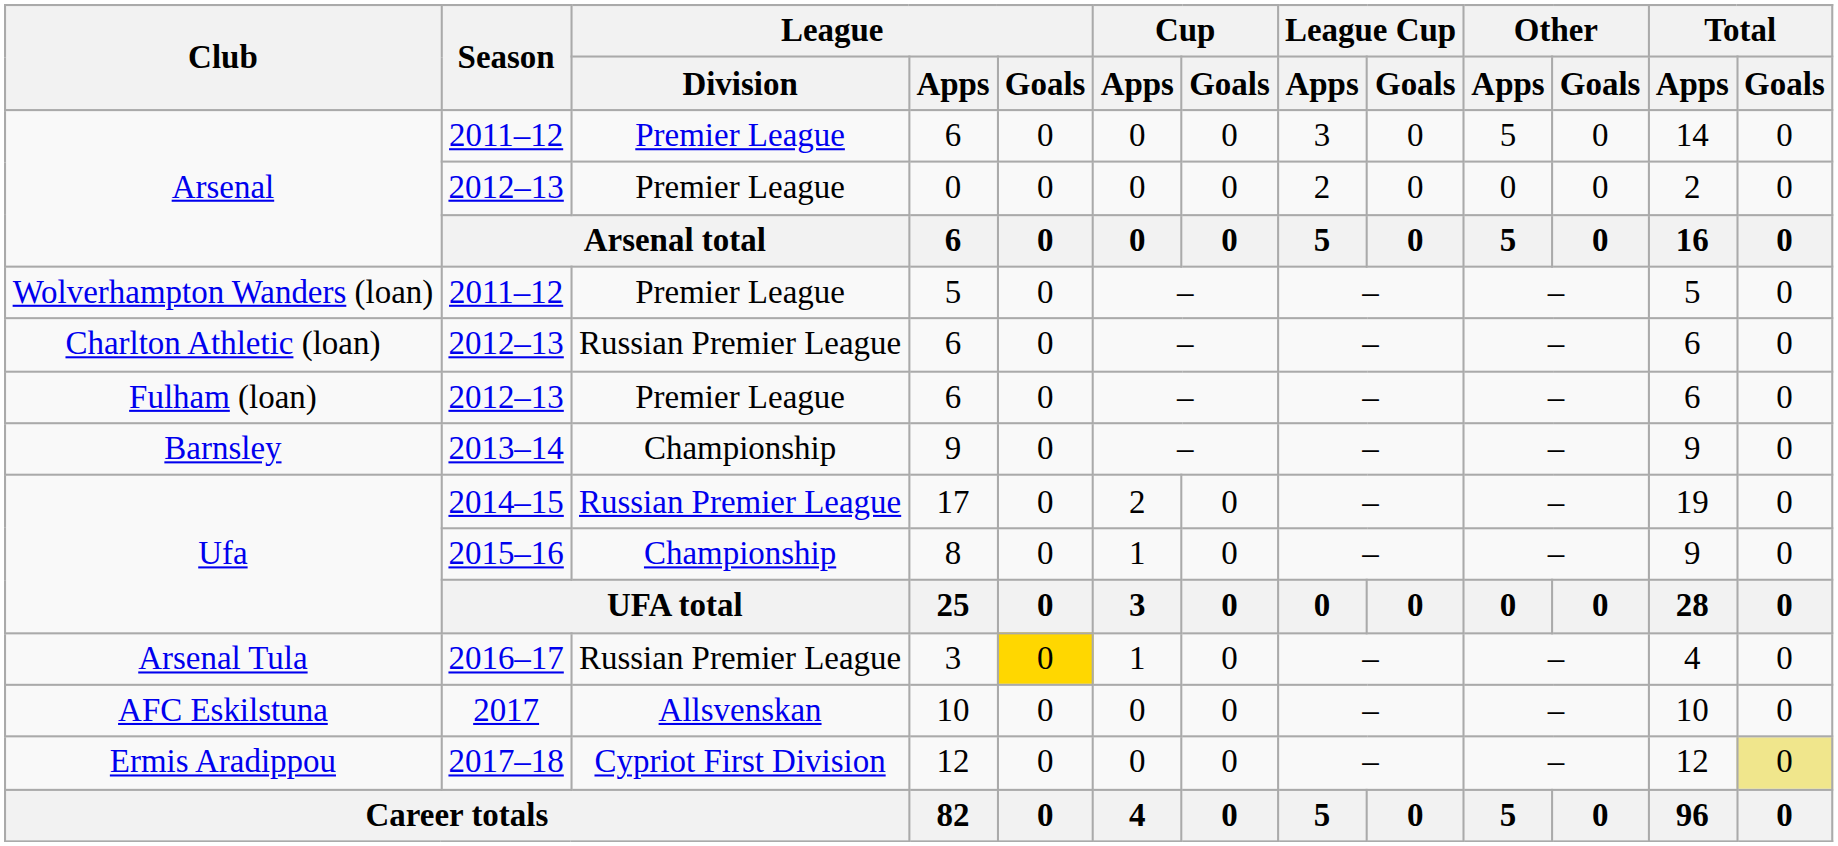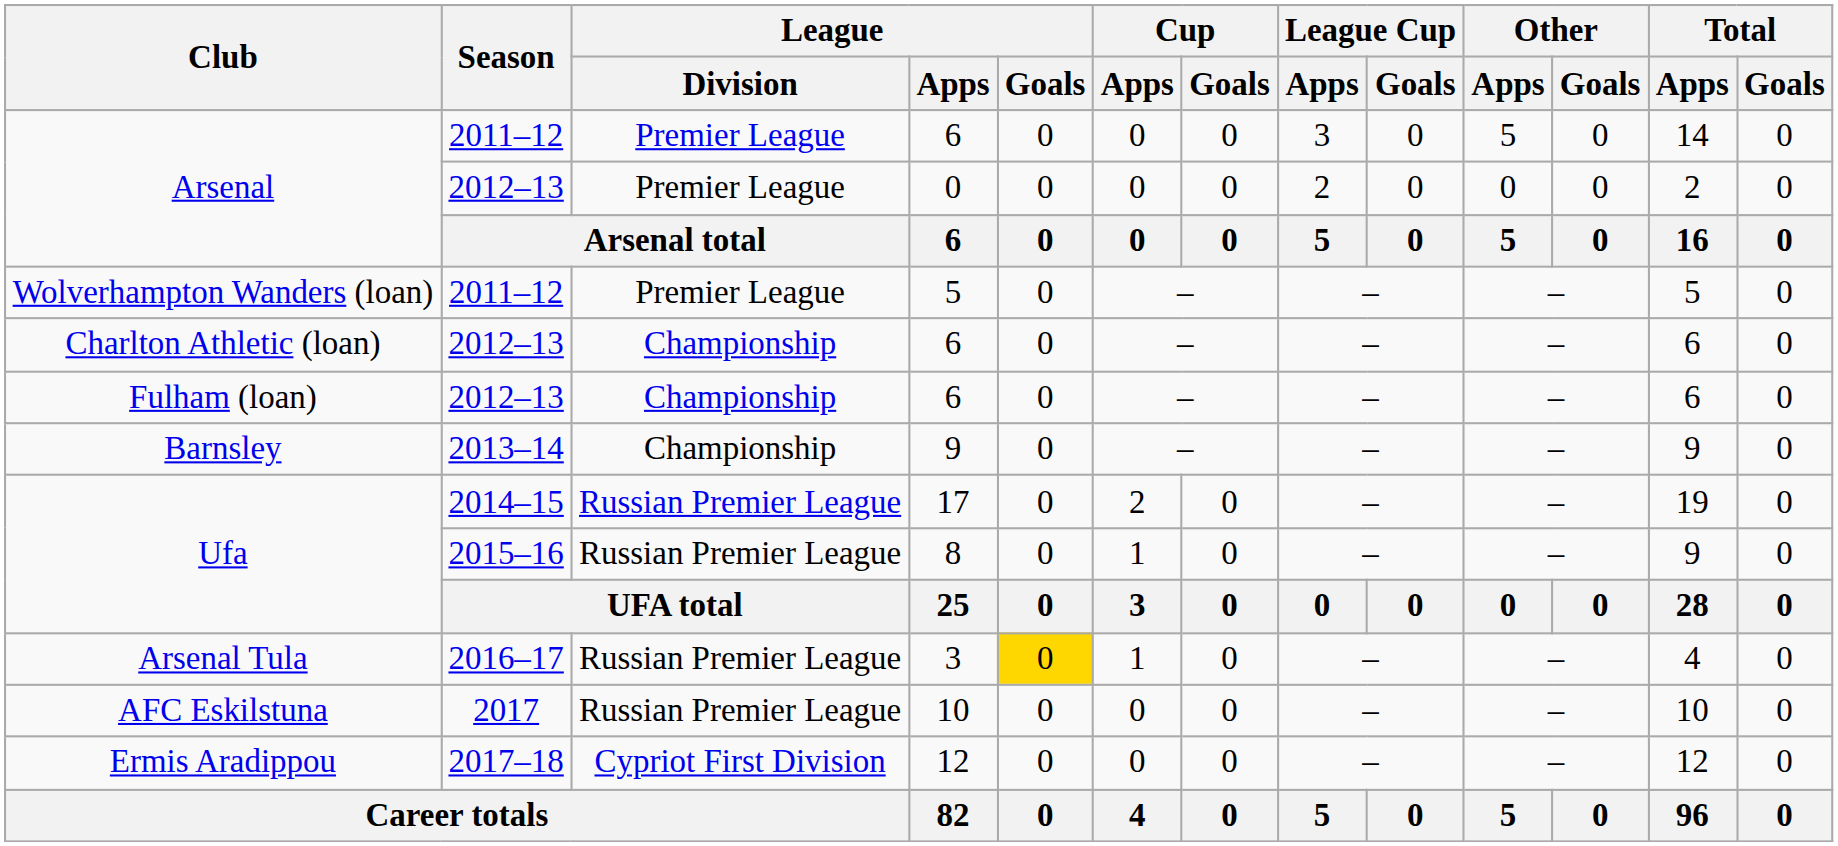Charlton Athletic (loan) | League / Division: Russian Premier League -> Championship
Fulham (loan) | League / Division: Premier League -> Championship
Ufa / 8 | League / Division: Championship -> Russian Premier League
AFC Eskilstuna | League / Division: Allsvenskan -> Russian Premier League
Ermis Aradippou | Total / Goals: khaki background -> no background
